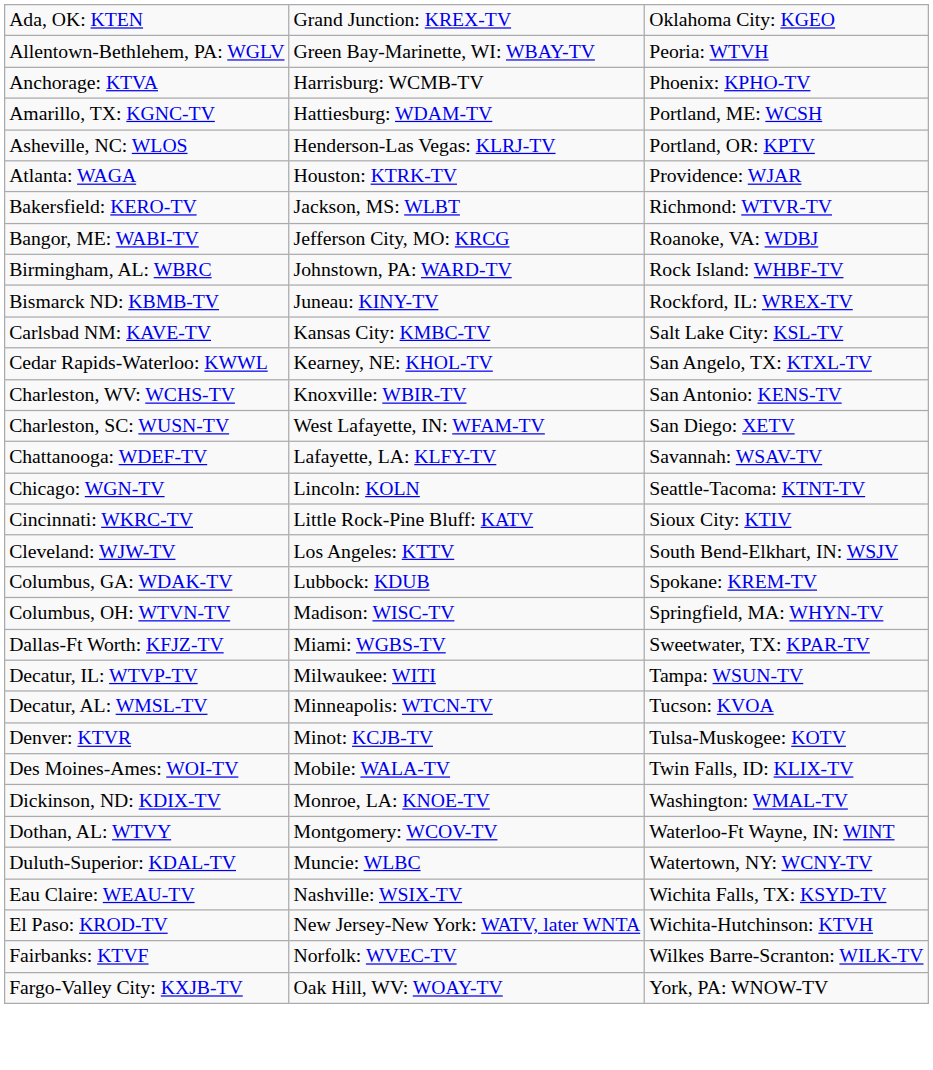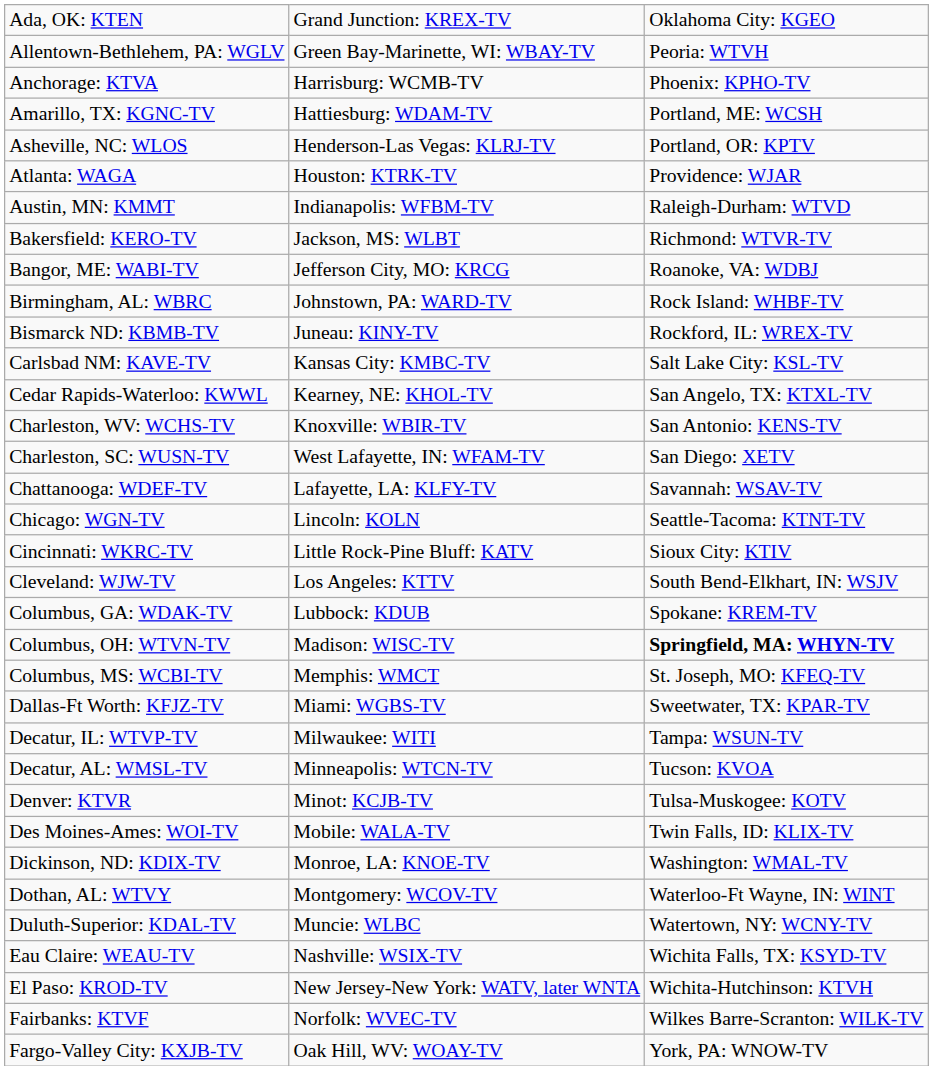+ row: Austin, MN: KMMT | Indianapolis: WFBM-TV | Raleigh-Durham: WTVD
Columbus, OH: WTVN-TV | column 3: normal -> bold
+ row: Columbus, MS: WCBI-TV | Memphis: WMCT | St. Joseph, MO: KFEQ-TV
